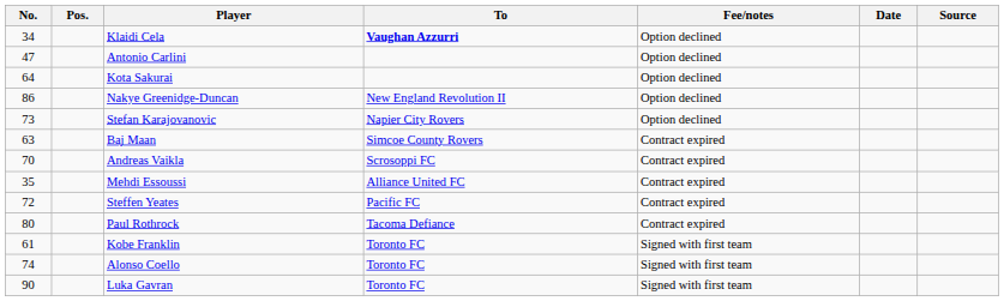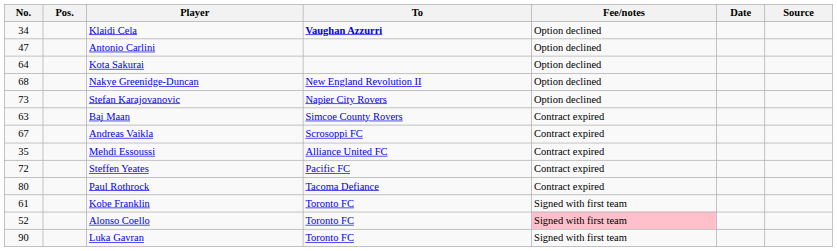Nakye Greenidge-Duncan | No.: 86 -> 68
Andreas Vaikla | No.: 70 -> 67
Alonso Coello | No.: 74 -> 52
Alonso Coello | Fee/notes: no background -> pink background
